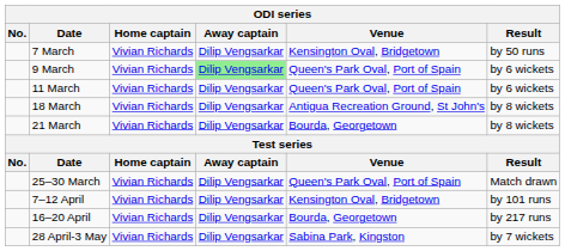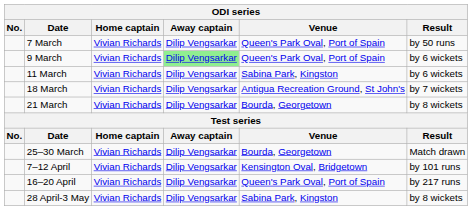7 March | Venue: Kensington Oval, Bridgetown -> Queen's Park Oval, Port of Spain
11 March | Venue: Queen's Park Oval, Port of Spain -> Sabina Park, Kingston
18 March | Result: by 8 wickets -> by 7 wickets
25–30 March | Venue: Queen's Park Oval, Port of Spain -> Bourda, Georgetown
16–20 April | Venue: Bourda, Georgetown -> Queen's Park Oval, Port of Spain
28 April-3 May | Result: by 7 wickets -> by 8 wickets
